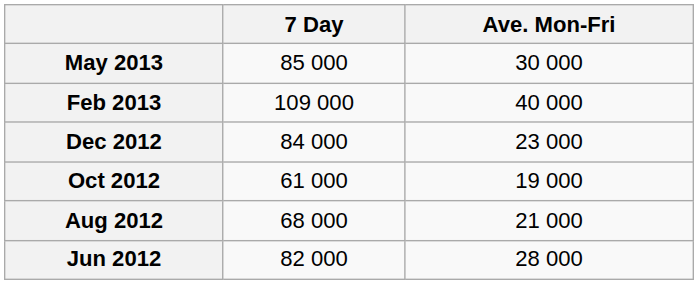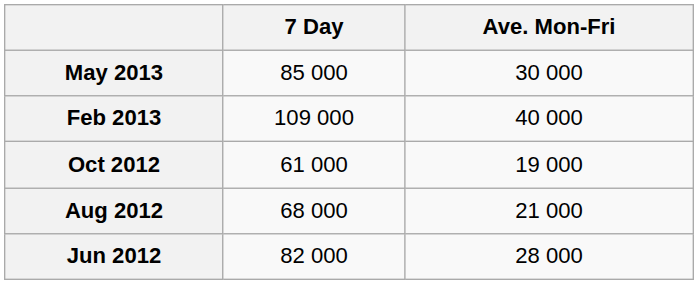- row: Dec 2012 | 84 000 | 23 000
